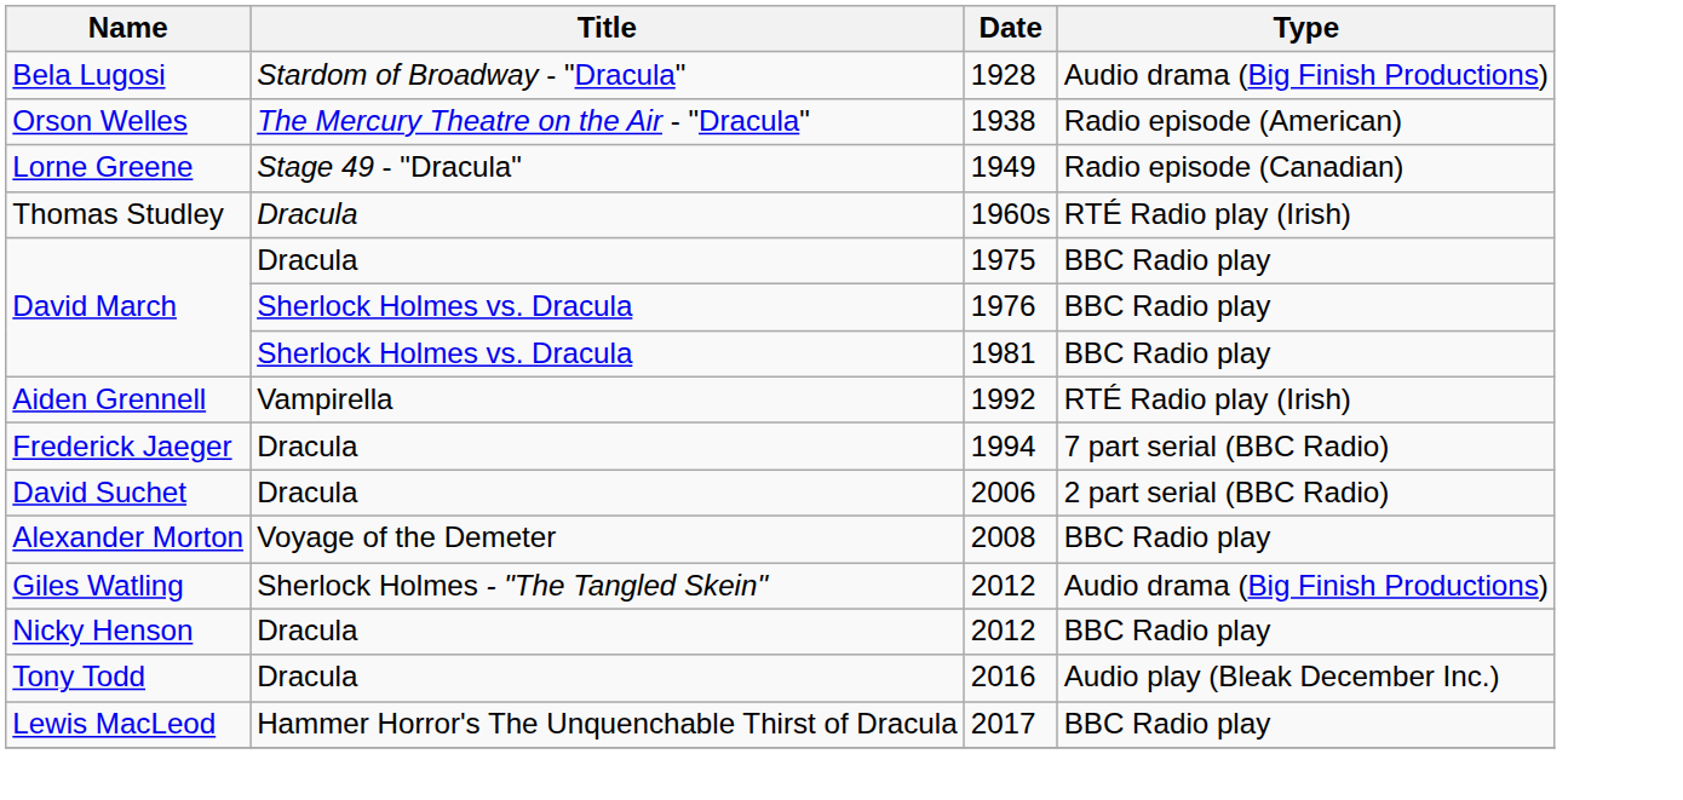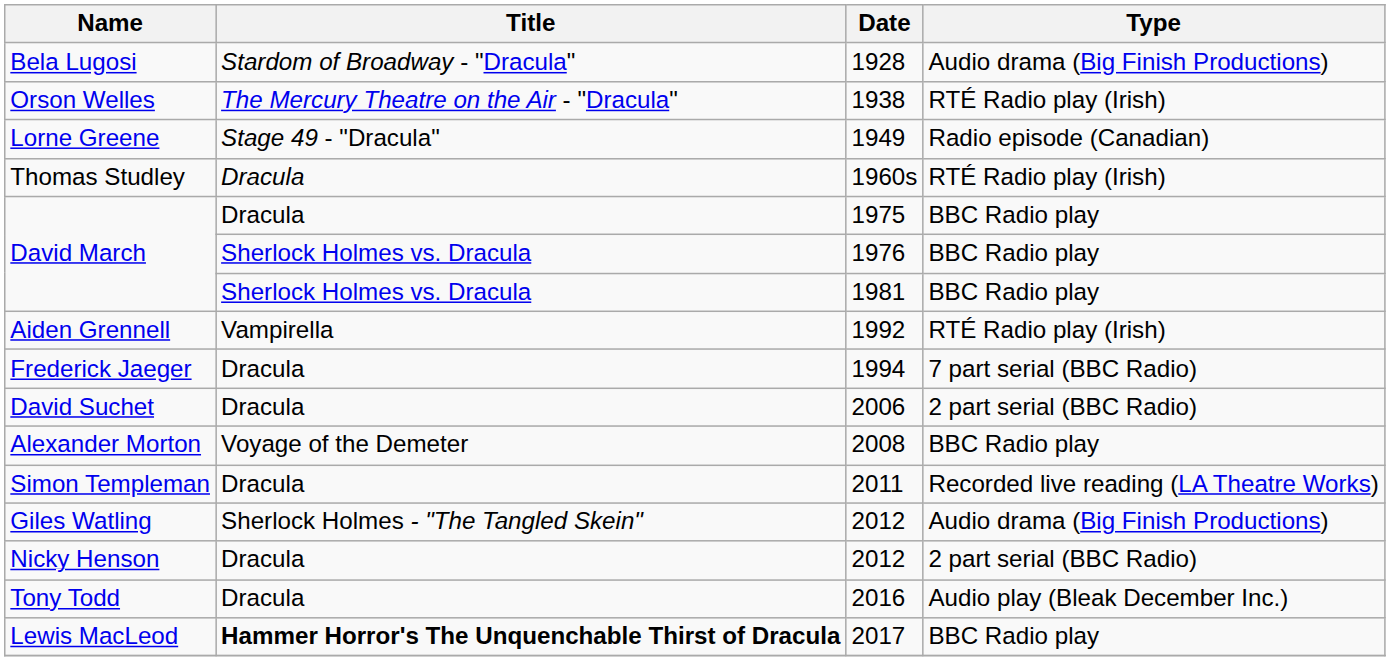1938 | Type: Radio episode (American) -> RTÉ Radio play (Irish)
+ row: Simon Templeman | Dracula | 2011 | Recorded live reading (LA Theatre Works)
Nicky Henson / 2012 | Type: BBC Radio play -> 2 part serial (BBC Radio)
2017 | Title: normal -> bold
